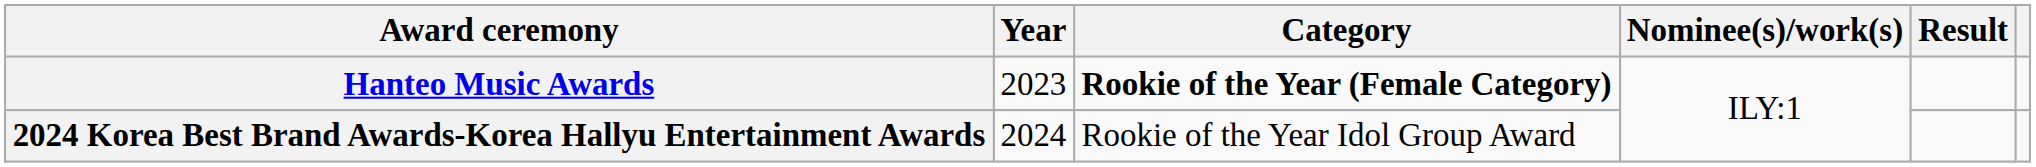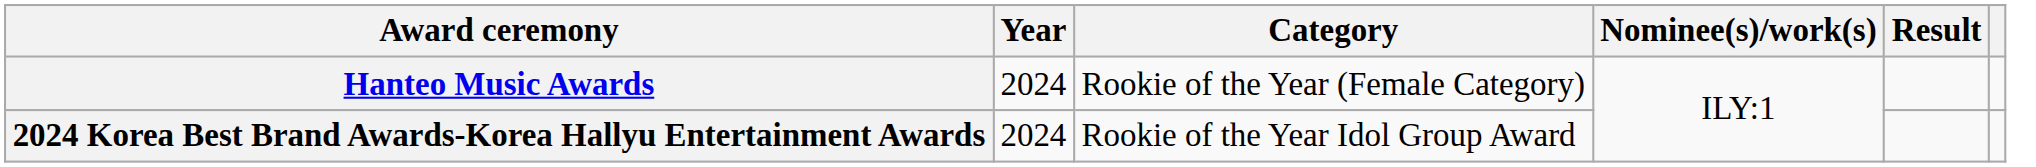Hanteo Music Awards | Year: 2023 -> 2024
Hanteo Music Awards | Category: bold -> normal
